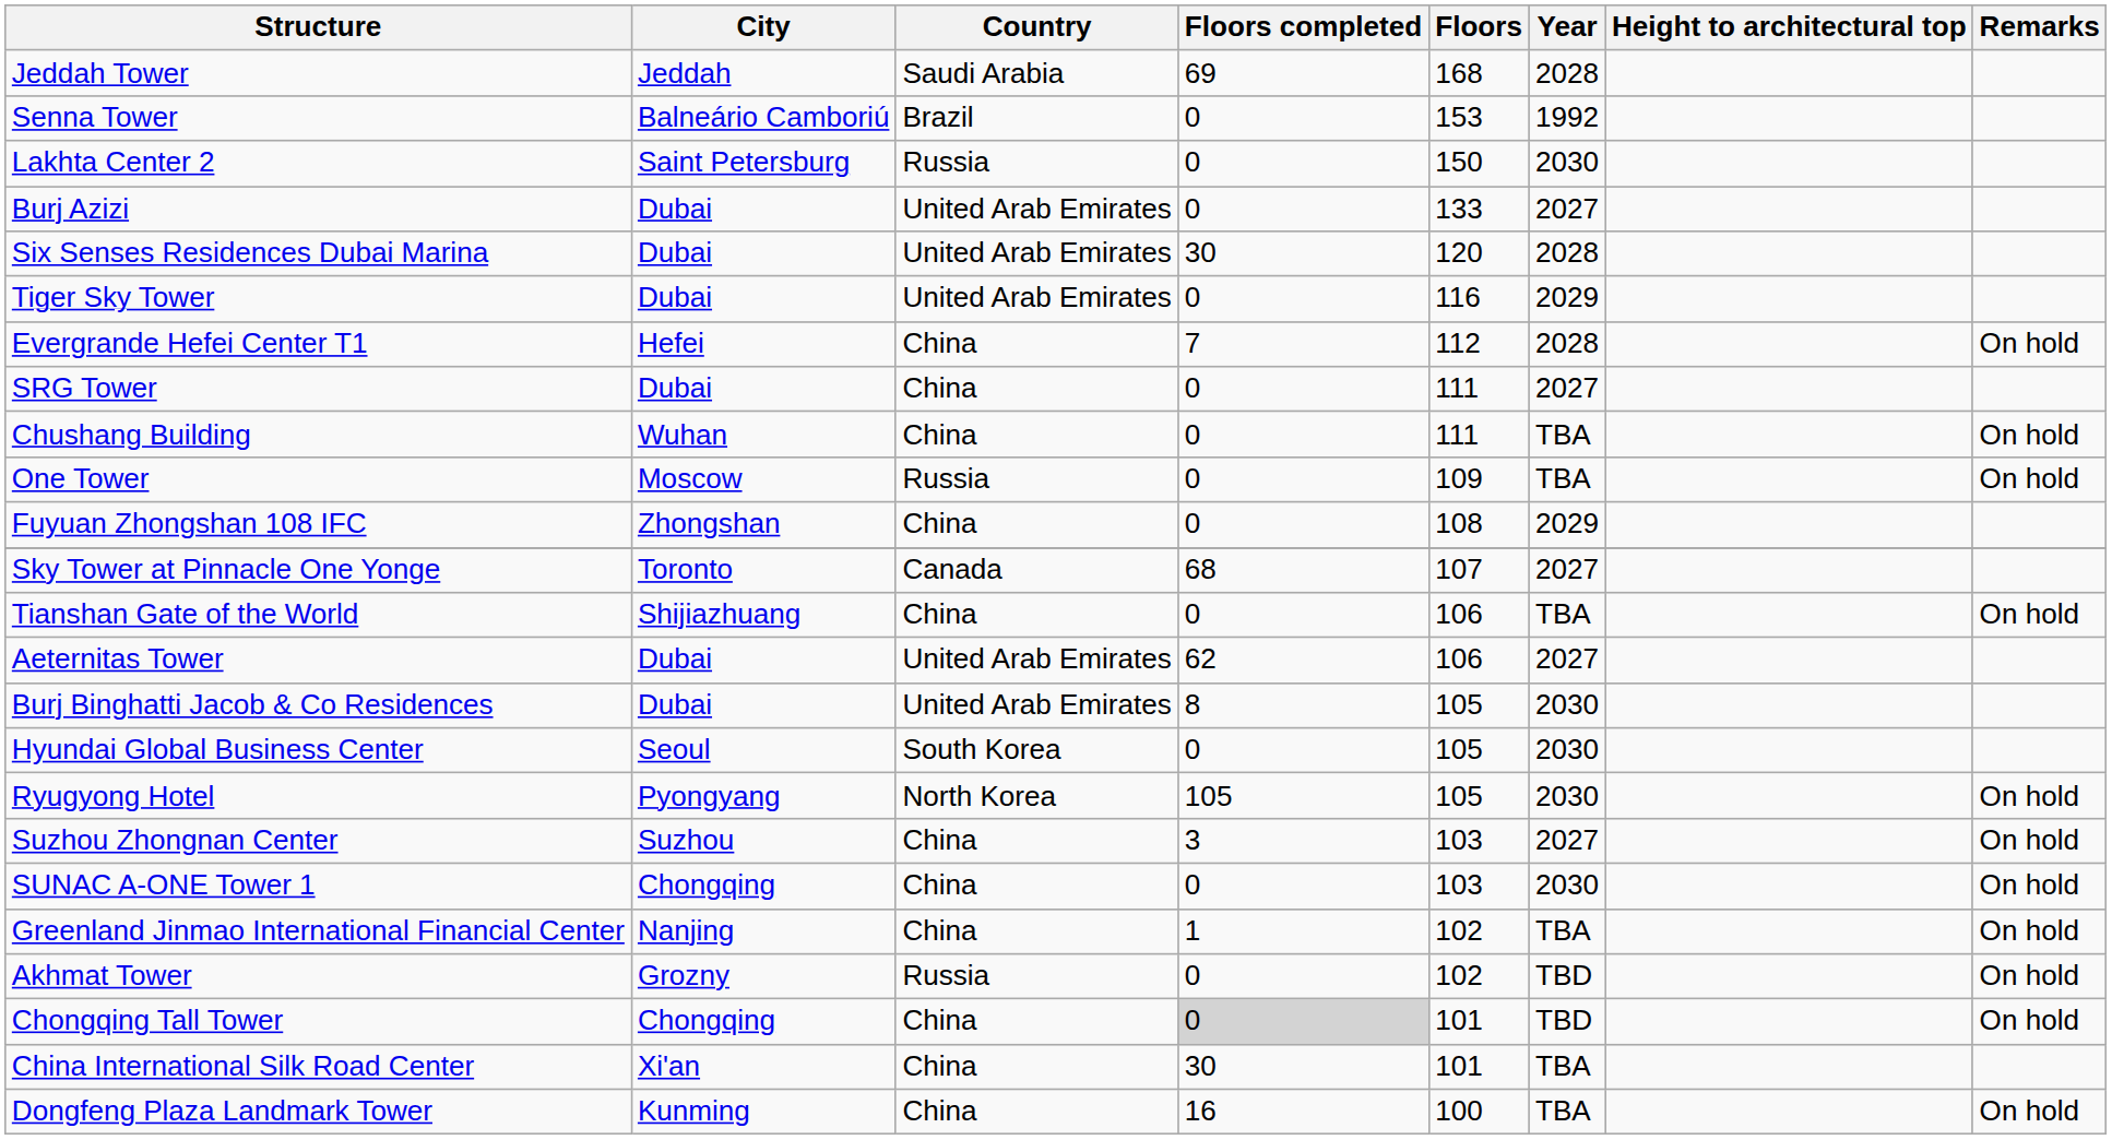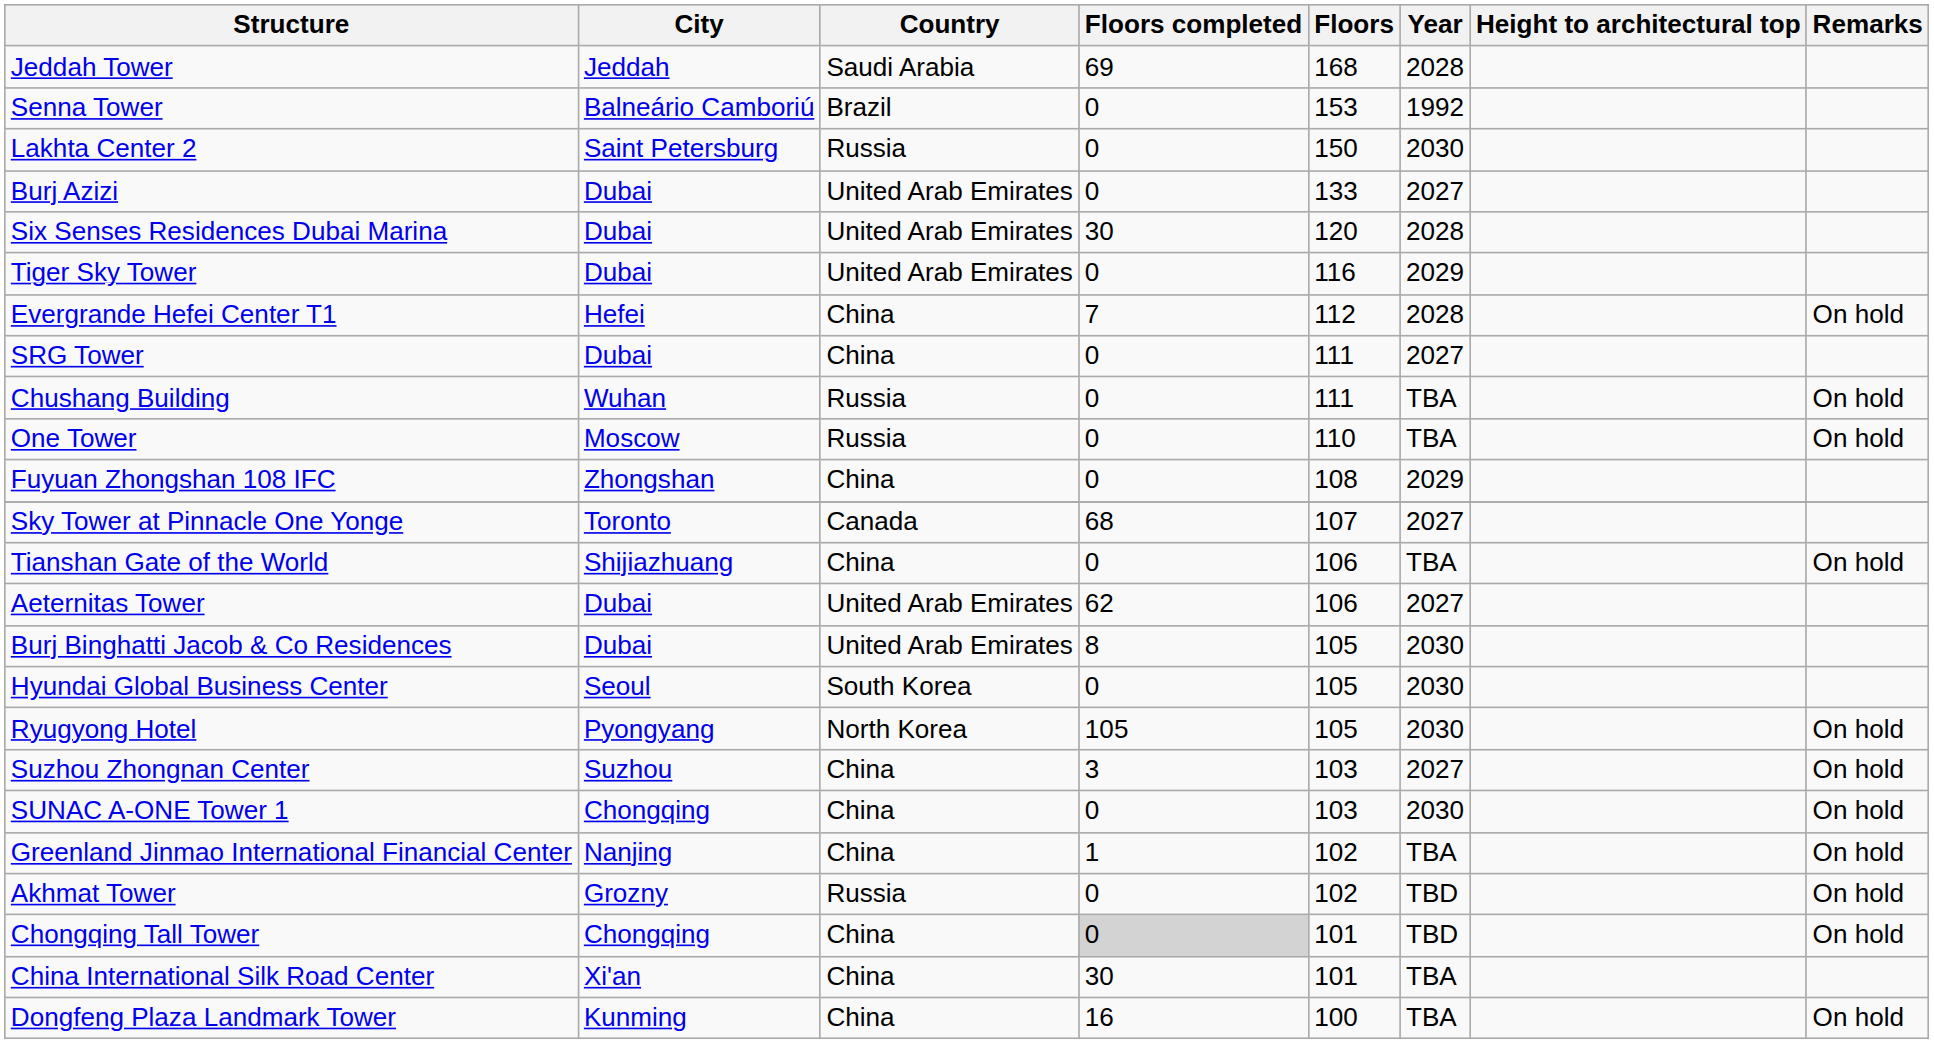Chushang Building | Country: China -> Russia
One Tower | Floors: 109 -> 110
